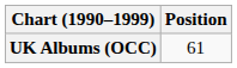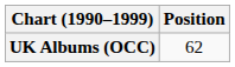UK Albums (OCC) | Position: 61 -> 62
